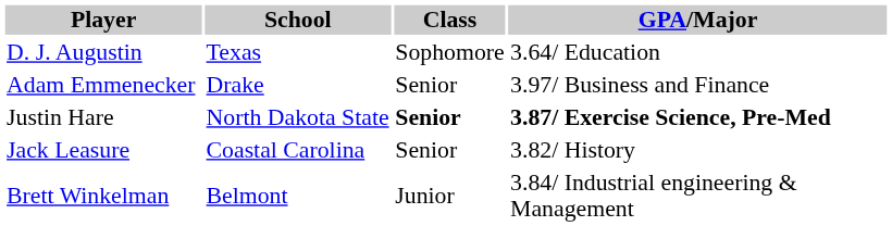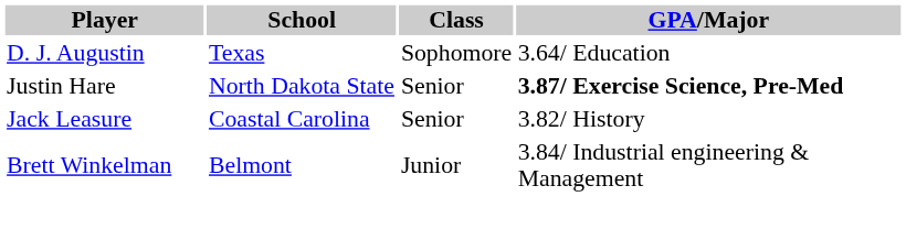- row: Adam Emmenecker | Drake | Senior | 3.97/ Business and Finance
Justin Hare | Class: bold -> normal
